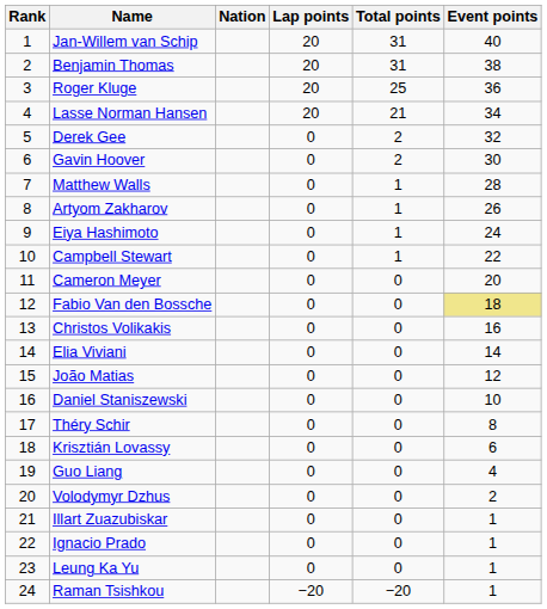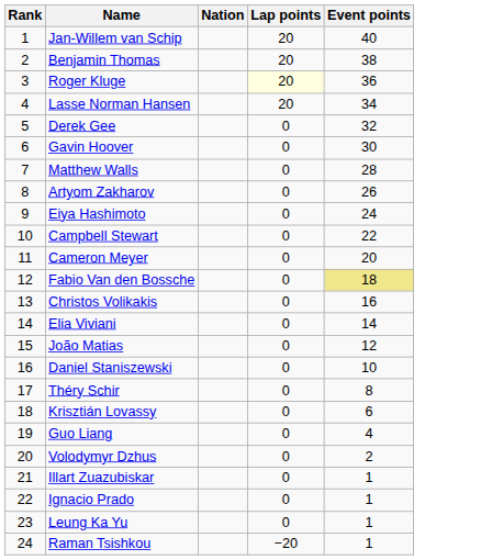- column: Total points | 31 | 31 | 25 | 21 | 2 | 2 | 1 | 1 | 1 | 1 | 0 | 0 | 0 | 0 | 0 | 0 | 0 | 0 | 0 | 0 | 0 | 0 | 0 | −20
Roger Kluge | Lap points: no background -> lightyellow background
